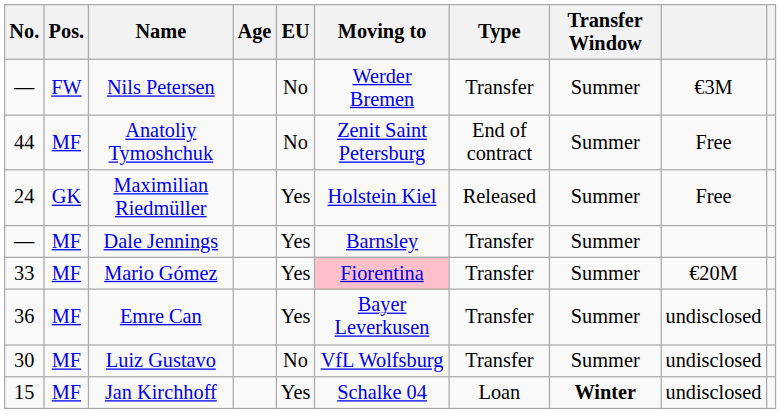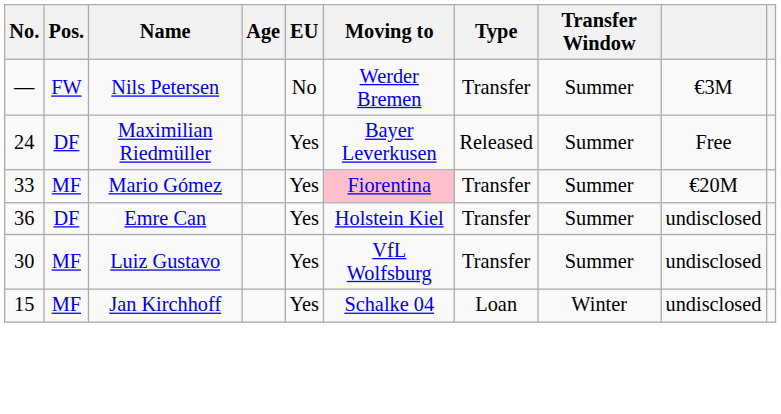- row: 44 | MF | Anatoliy Tymoshchuk | No | Zenit Saint Petersburg | End of contract | Summer | Free
Maximilian Riedmüller | Pos.: GK -> DF
Maximilian Riedmüller | Moving to: Holstein Kiel -> Bayer Leverkusen
- row: — | MF | Dale Jennings | Yes | Barnsley | Transfer | Summer
Emre Can | Pos.: MF -> DF
Emre Can | Moving to: Bayer Leverkusen -> Holstein Kiel
Luiz Gustavo | EU: No -> Yes
Jan Kirchhoff | Transfer Window: bold -> normal
